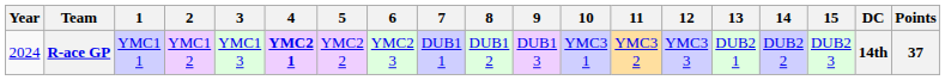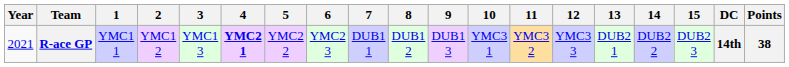R-ace GP | Year: 2024 -> 2021
R-ace GP | Points: 37 -> 38
